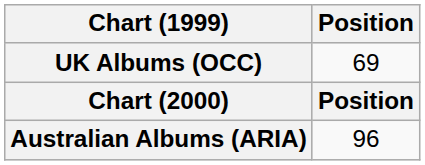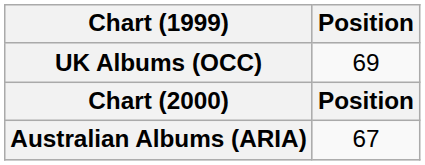Australian Albums (ARIA) | Position: 96 -> 67
